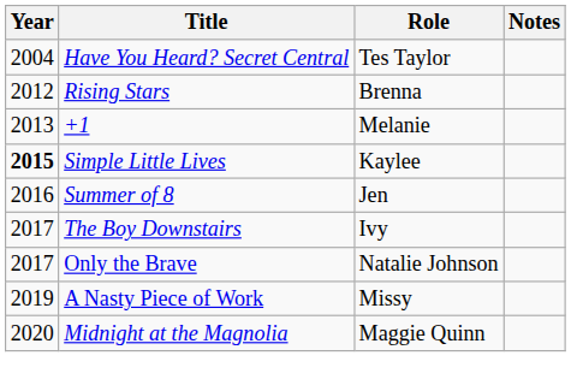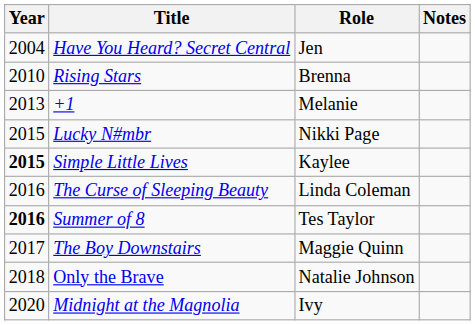Have You Heard? Secret Central | Role: Tes Taylor -> Jen
Rising Stars | Year: 2012 -> 2010
+ row: 2015 | Lucky N#mbr | Nikki Page
+ row: 2016 | The Curse of Sleeping Beauty | Linda Coleman
Summer of 8 | Year: normal -> bold
Summer of 8 | Role: Jen -> Tes Taylor
The Boy Downstairs | Role: Ivy -> Maggie Quinn
Only the Brave | Year: 2017 -> 2018
- row: 2019 | A Nasty Piece of Work | Missy
Midnight at the Magnolia | Role: Maggie Quinn -> Ivy
